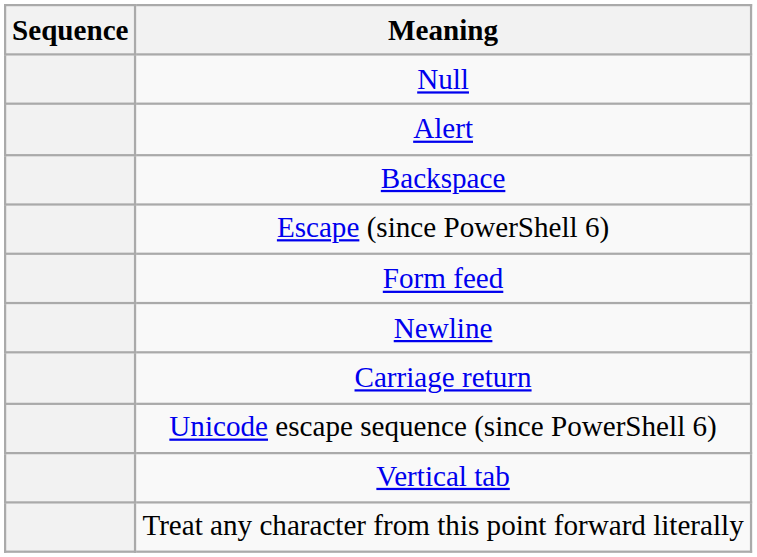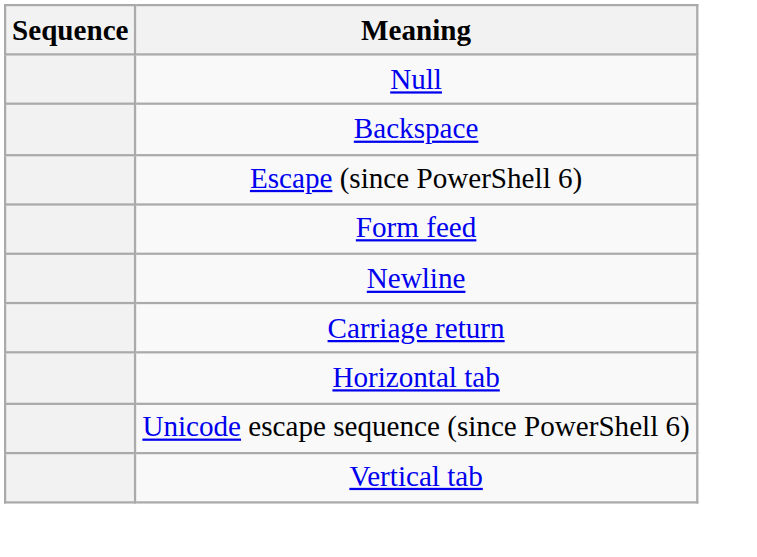- row: Alert
+ row: Horizontal tab
- row: Treat any character from this point forward literally
